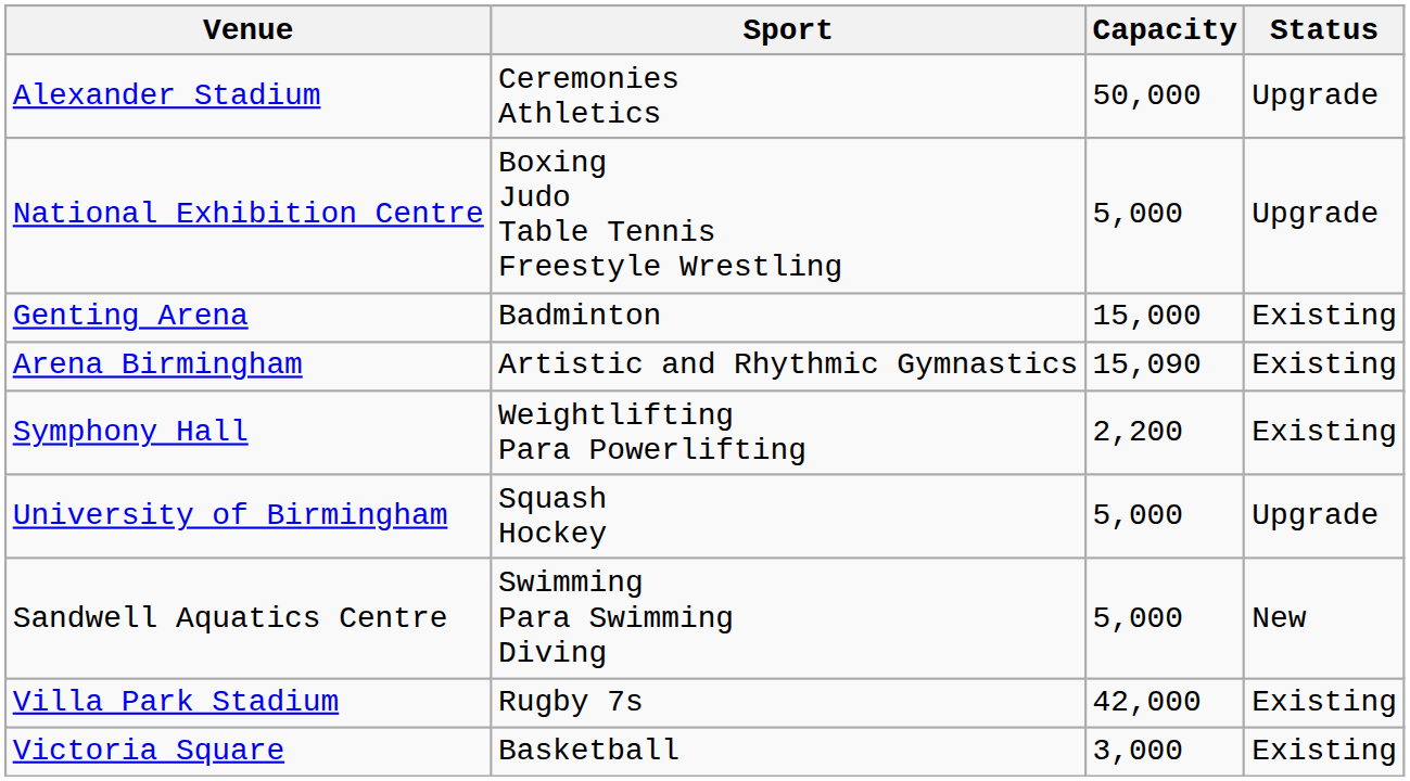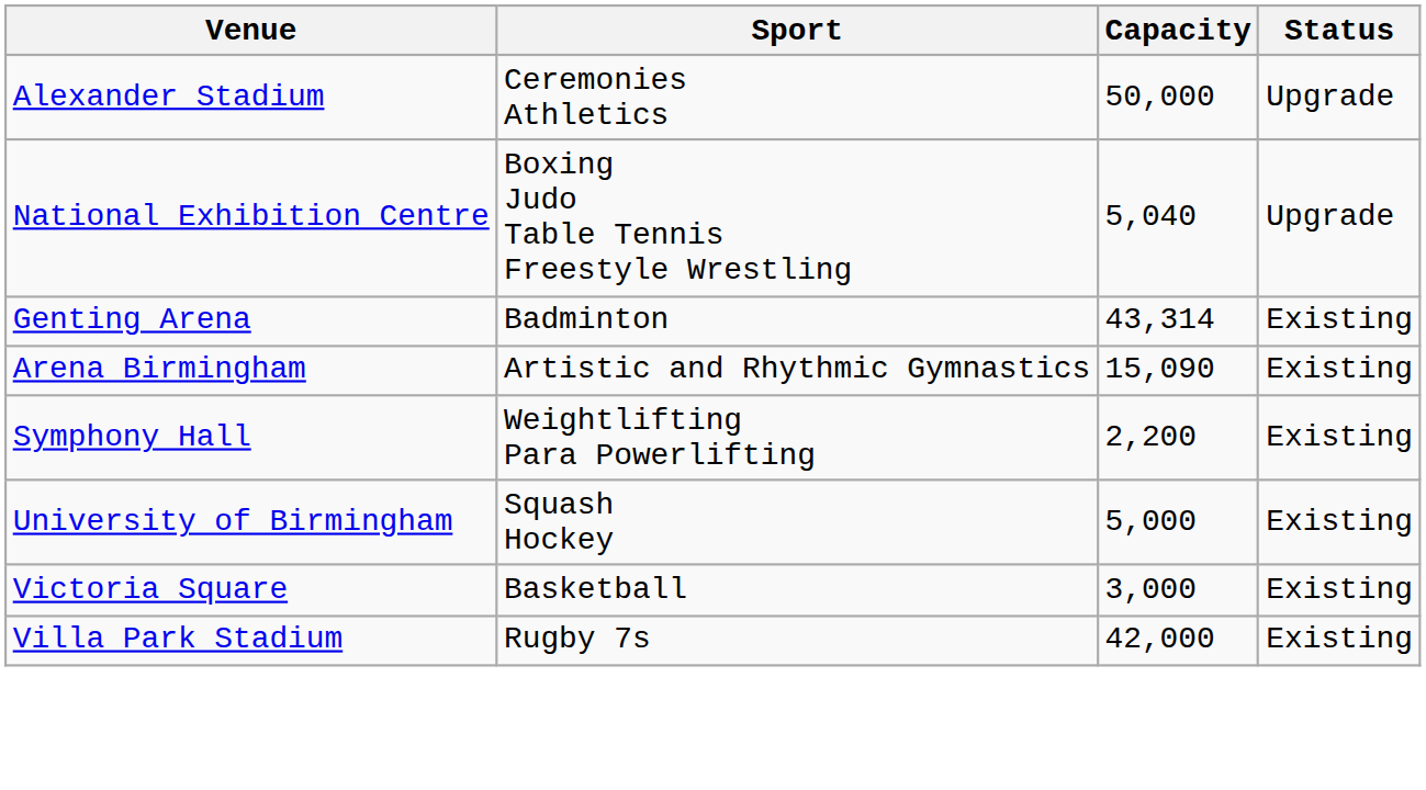National Exhibition Centre | Capacity: 5,000 -> 5,040
Genting Arena | Capacity: 15,000 -> 43,314
University of Birmingham | Status: Upgrade -> Existing
- row: Sandwell Aquatics Centre | Swimming Para Swimming Diving | 5,000 | New
rows swapped: Villa Park Stadium <-> Victoria Square
